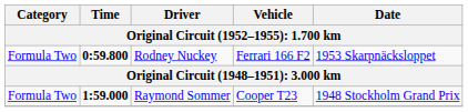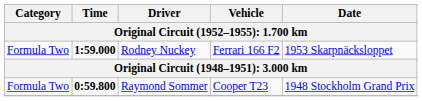Rodney Nuckey | Time: 0:59.800 -> 1:59.000
Raymond Sommer | Time: 1:59.000 -> 0:59.800
